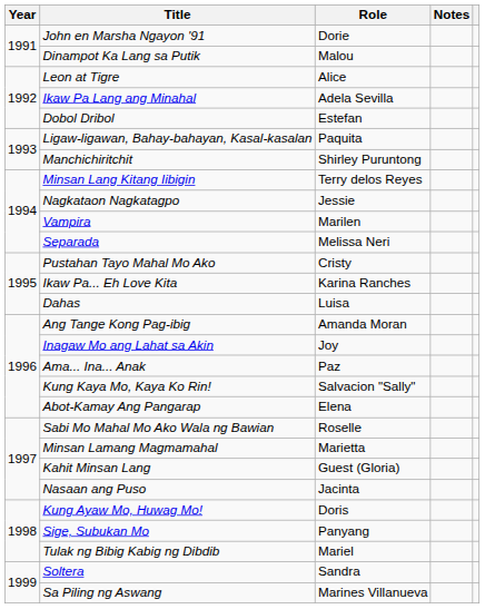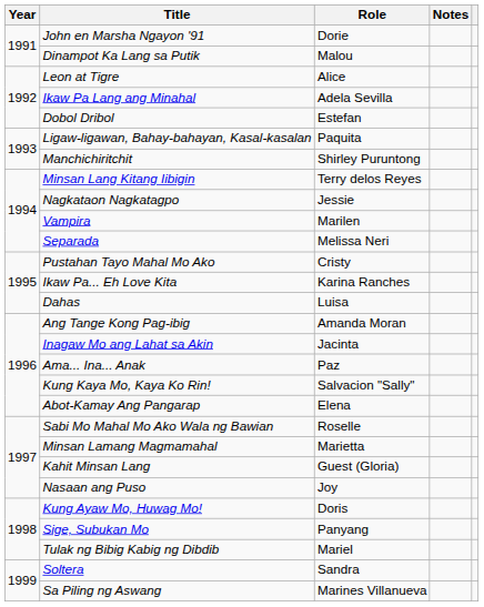Inagaw Mo ang Lahat sa Akin | Role: Joy -> Jacinta
Nasaan ang Puso | Role: Jacinta -> Joy
